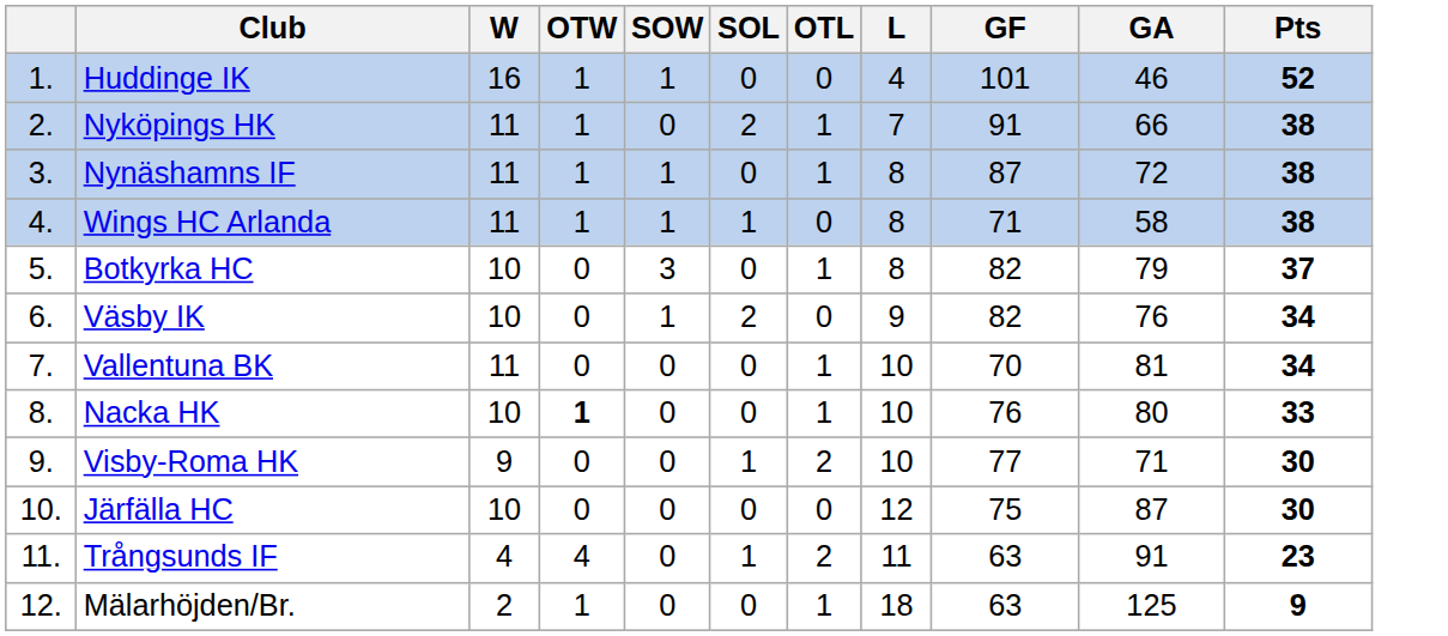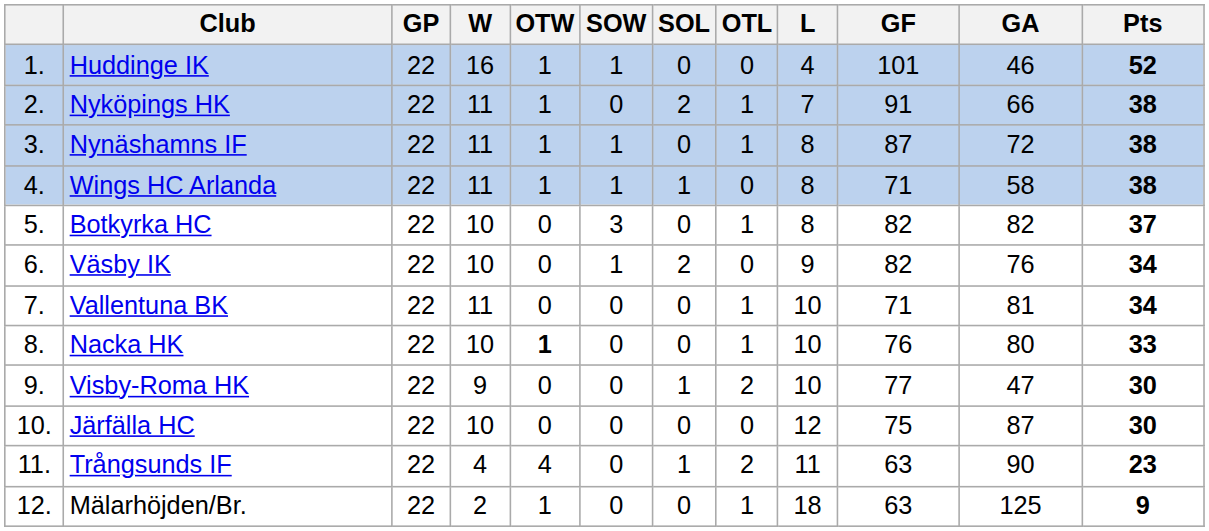+ column: GP | 22 | 22 | 22 | 22 | 22 | 22 | 22 | 22 | 22 | 22 | 22 | 22
Botkyrka HC | GA: 79 -> 82
Vallentuna BK | GF: 70 -> 71
Visby-Roma HK | GA: 71 -> 47
Trångsunds IF | GA: 91 -> 90
